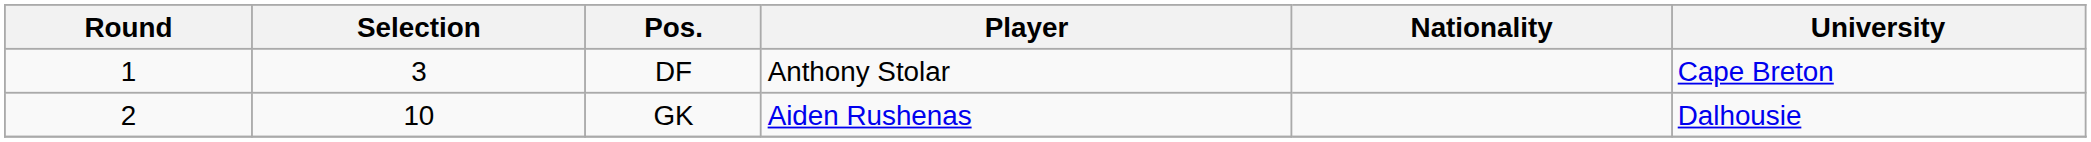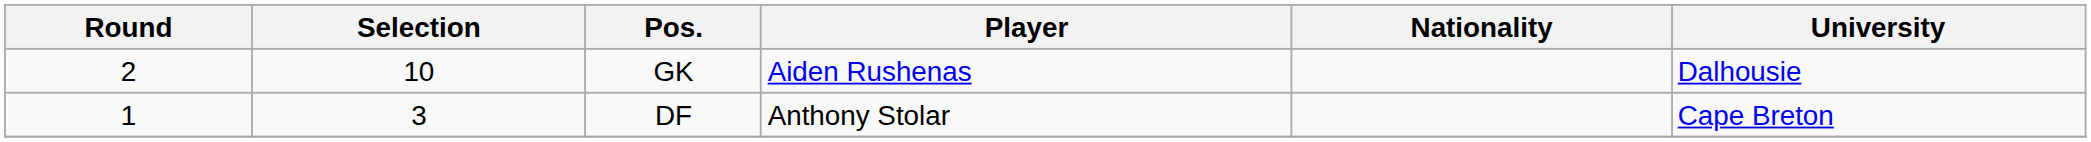rows swapped: DF <-> GK
